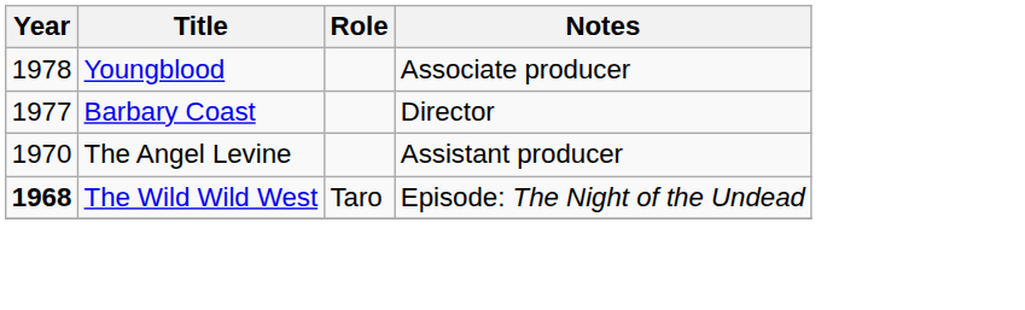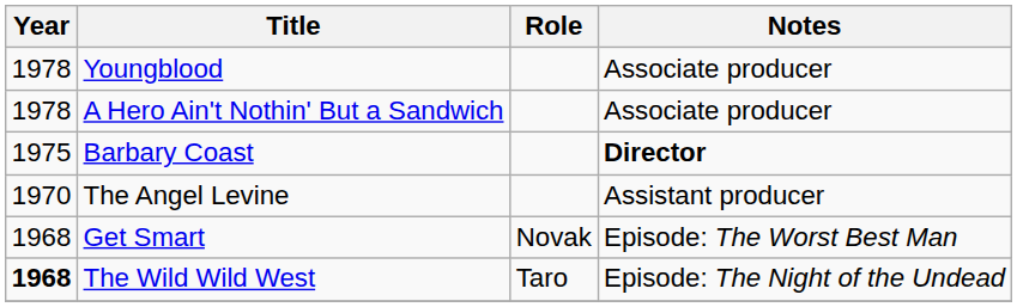+ row: 1978 | A Hero Ain't Nothin' But a Sandwich | Associate producer
Barbary Coast | Year: 1977 -> 1975
Barbary Coast | Notes: normal -> bold
+ row: 1968 | Get Smart | Novak | Episode: The Worst Best Man
